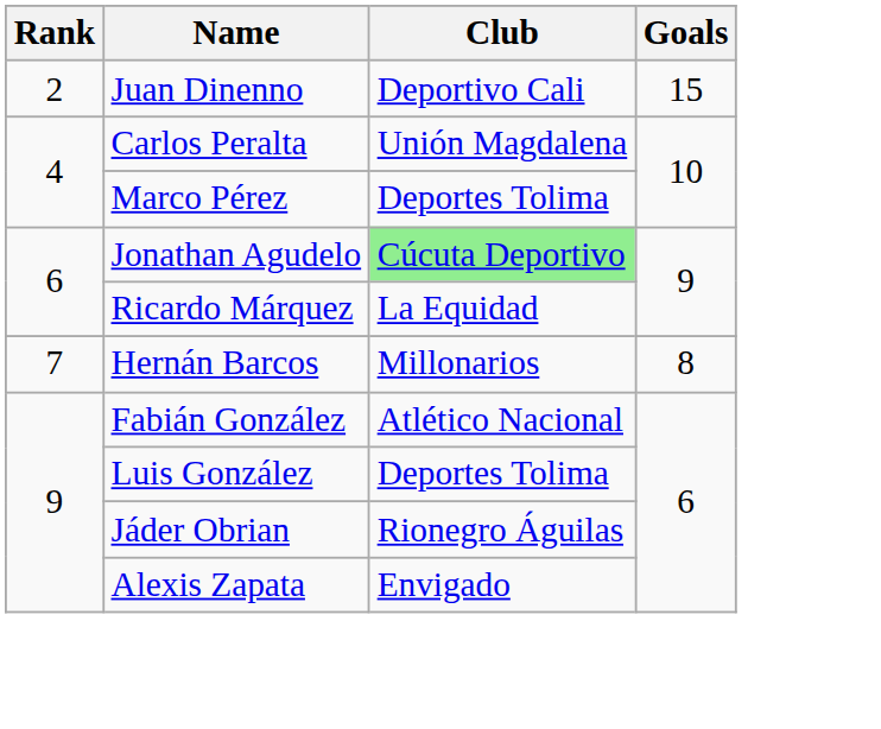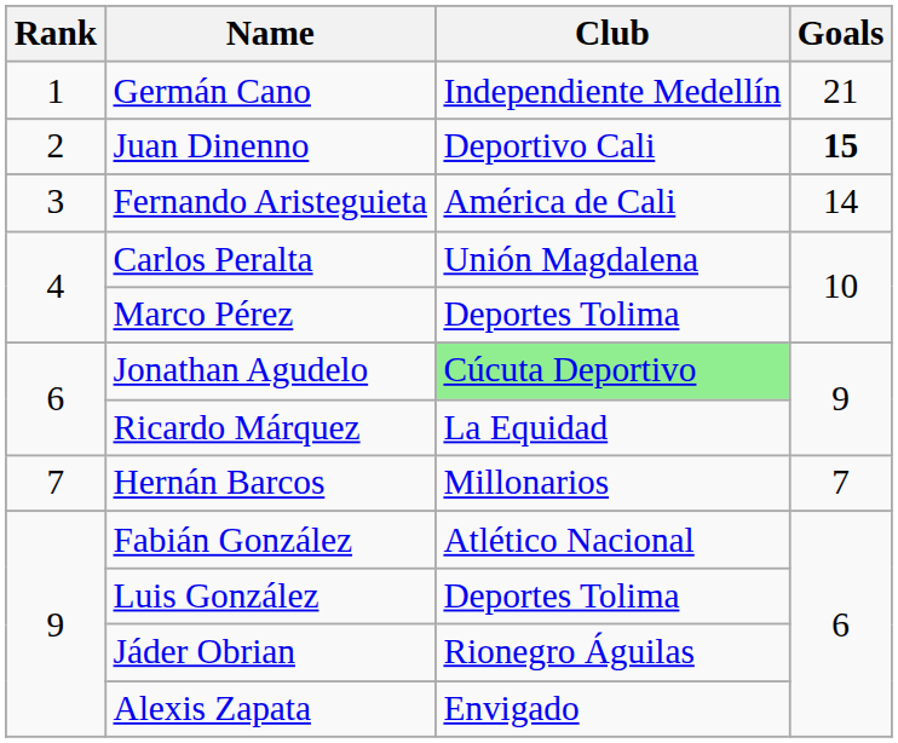+ row: 1 | Germán Cano | Independiente Medellín | 21
Juan Dinenno | Goals: normal -> bold
+ row: 3 | Fernando Aristeguieta | América de Cali | 14
Hernán Barcos | Goals: 8 -> 7
